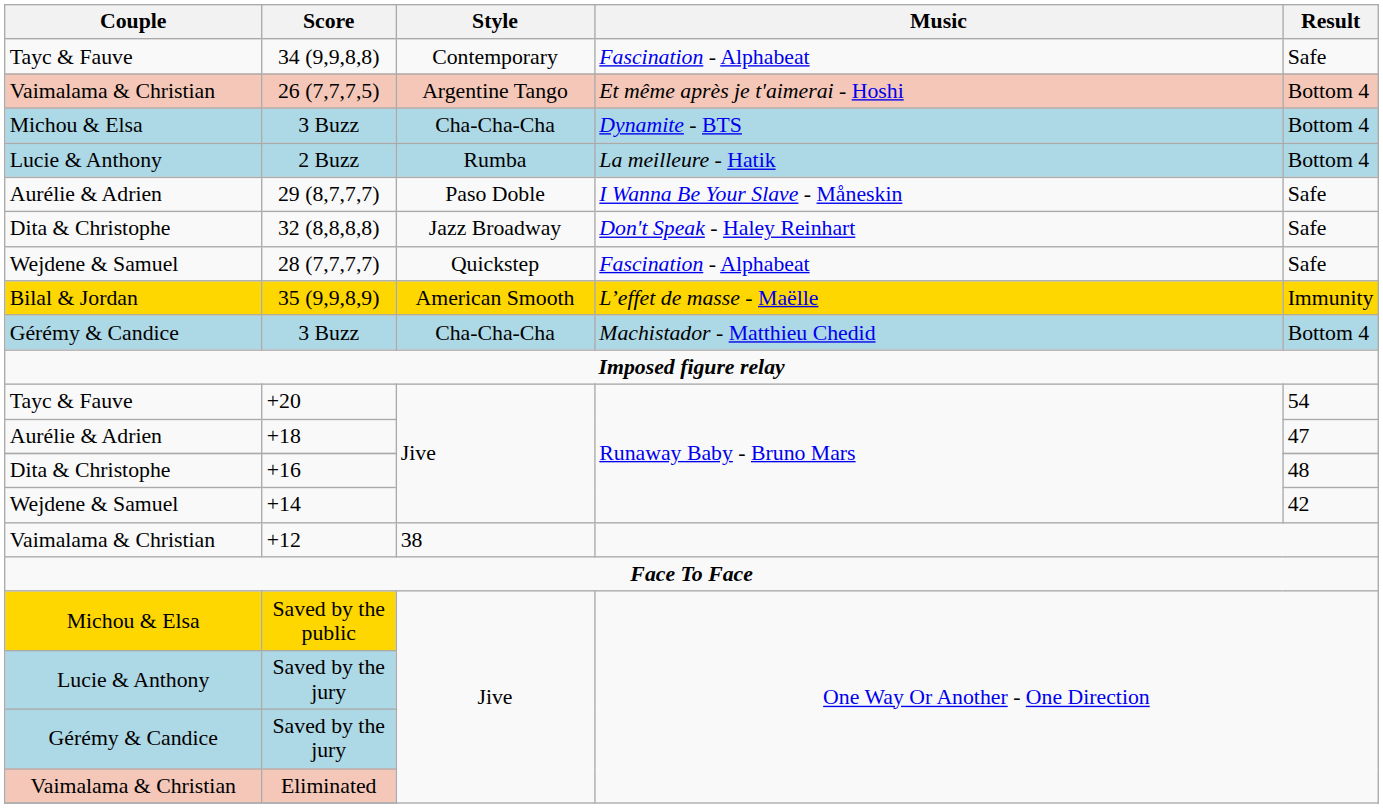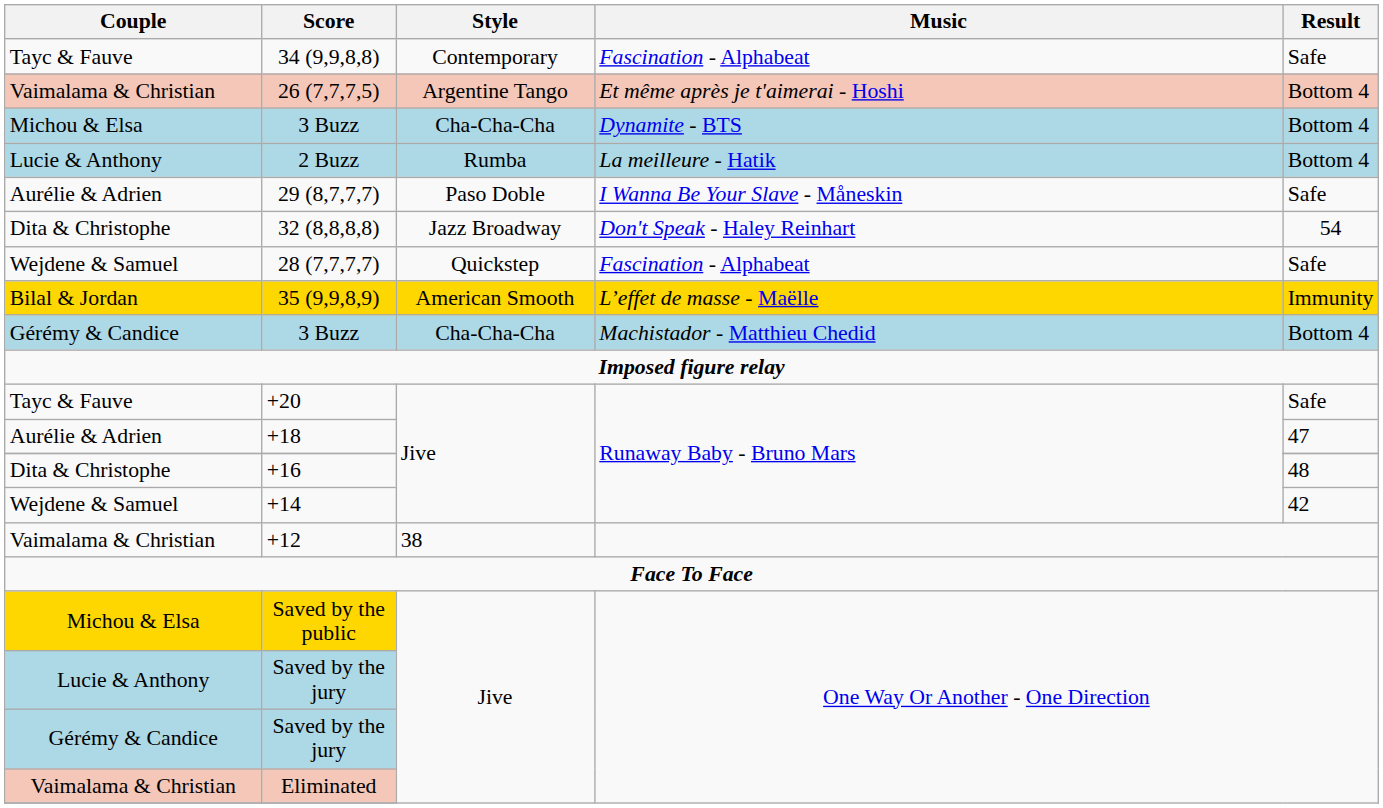32 (8,8,8,8) | Result: Safe -> 54
+20 | Result: 54 -> Safe
